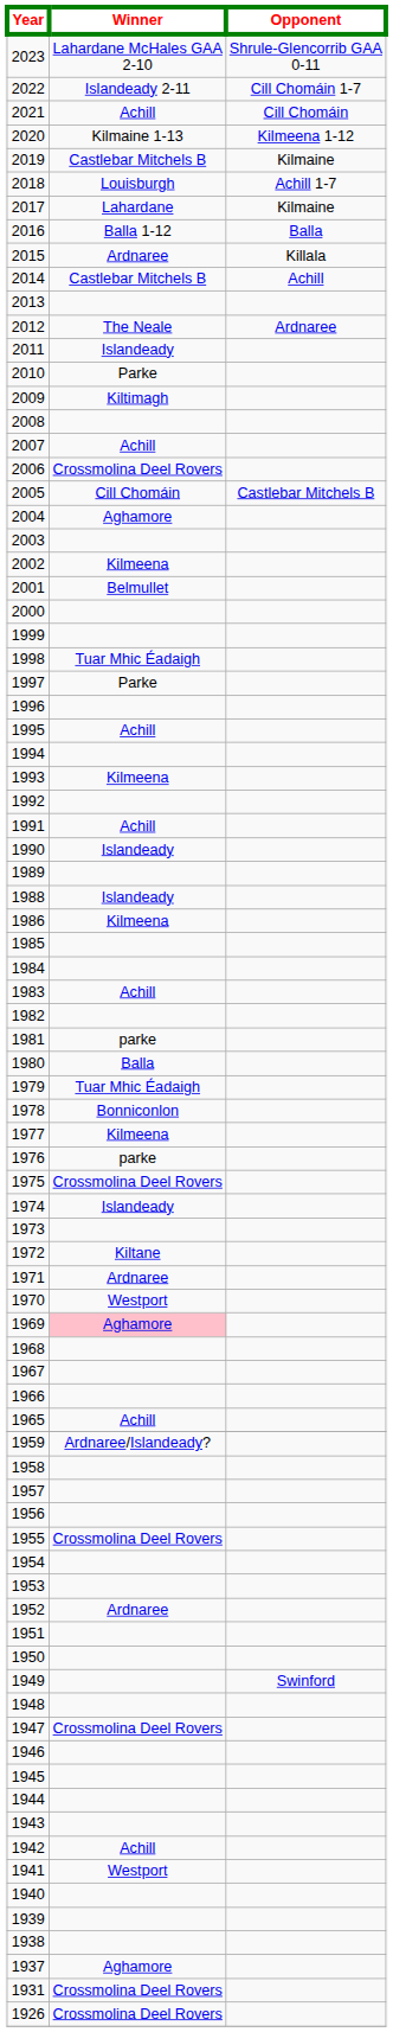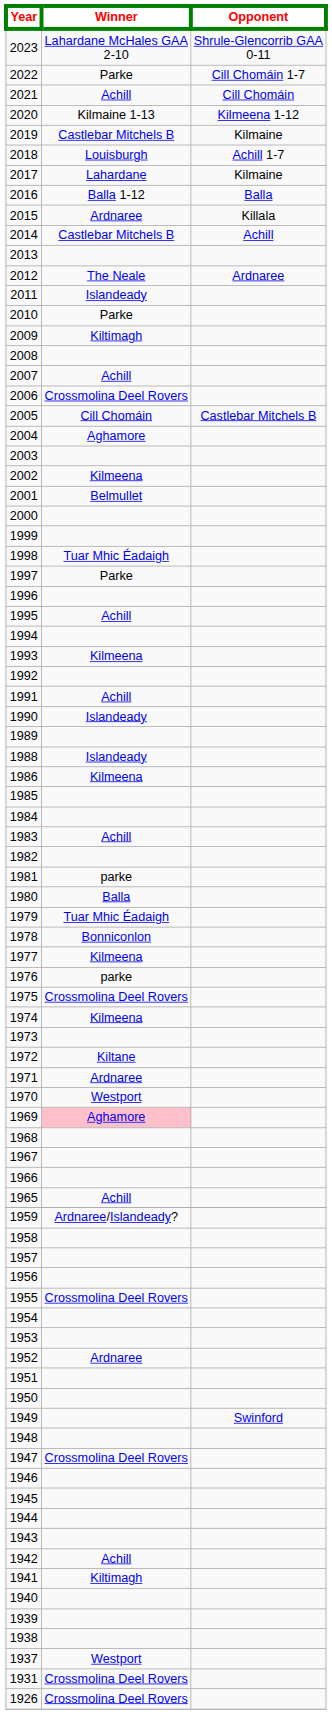2022 | Winner: Islandeady 2-11 -> Parke
1974 | Winner: Islandeady -> Kilmeena
1941 | Winner: Westport -> Kiltimagh
1937 | Winner: Aghamore -> Westport
